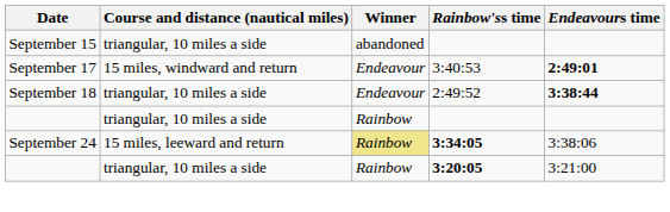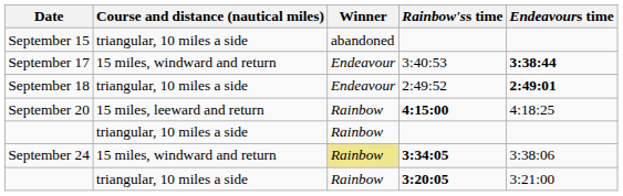September 17 | Endeavours time: 2:49:01 -> 3:38:44
September 18 | Endeavours time: 3:38:44 -> 2:49:01
+ row: September 20 | 15 miles, leeward and return | Rainbow | 4:15:00 | 4:18:25
September 24 | Course and distance (nautical miles): 15 miles, leeward and return -> 15 miles, windward and return
